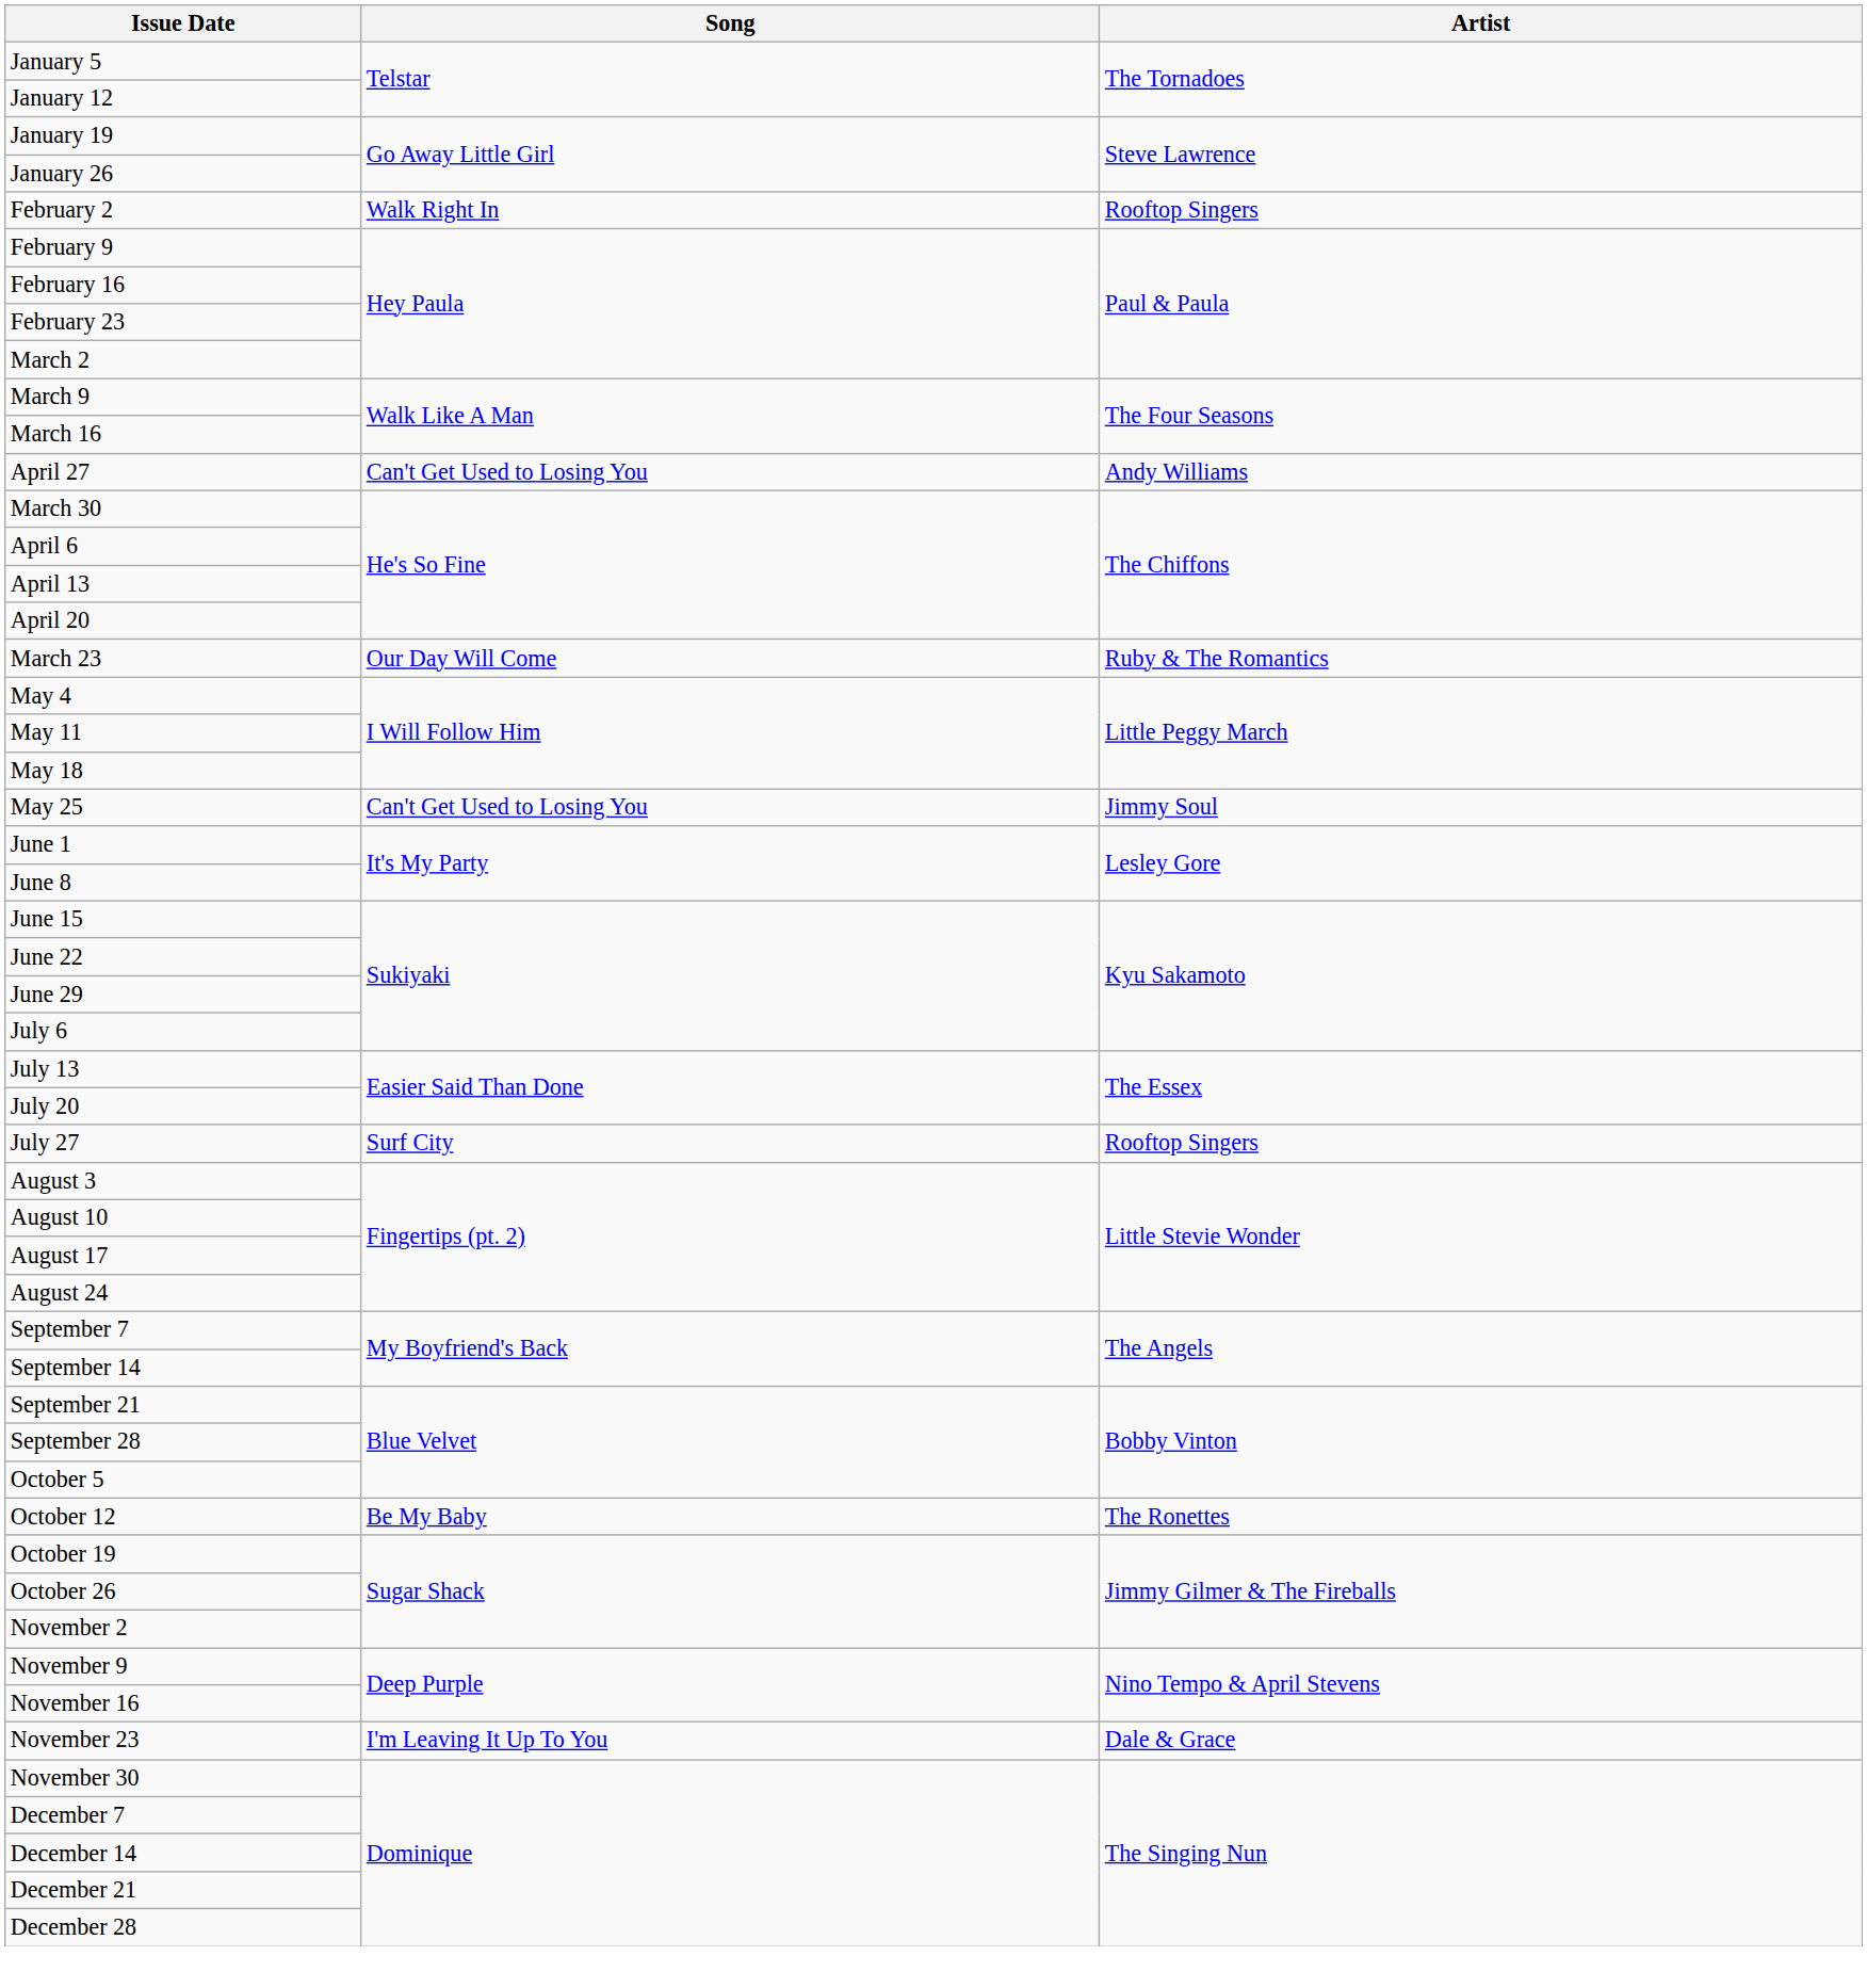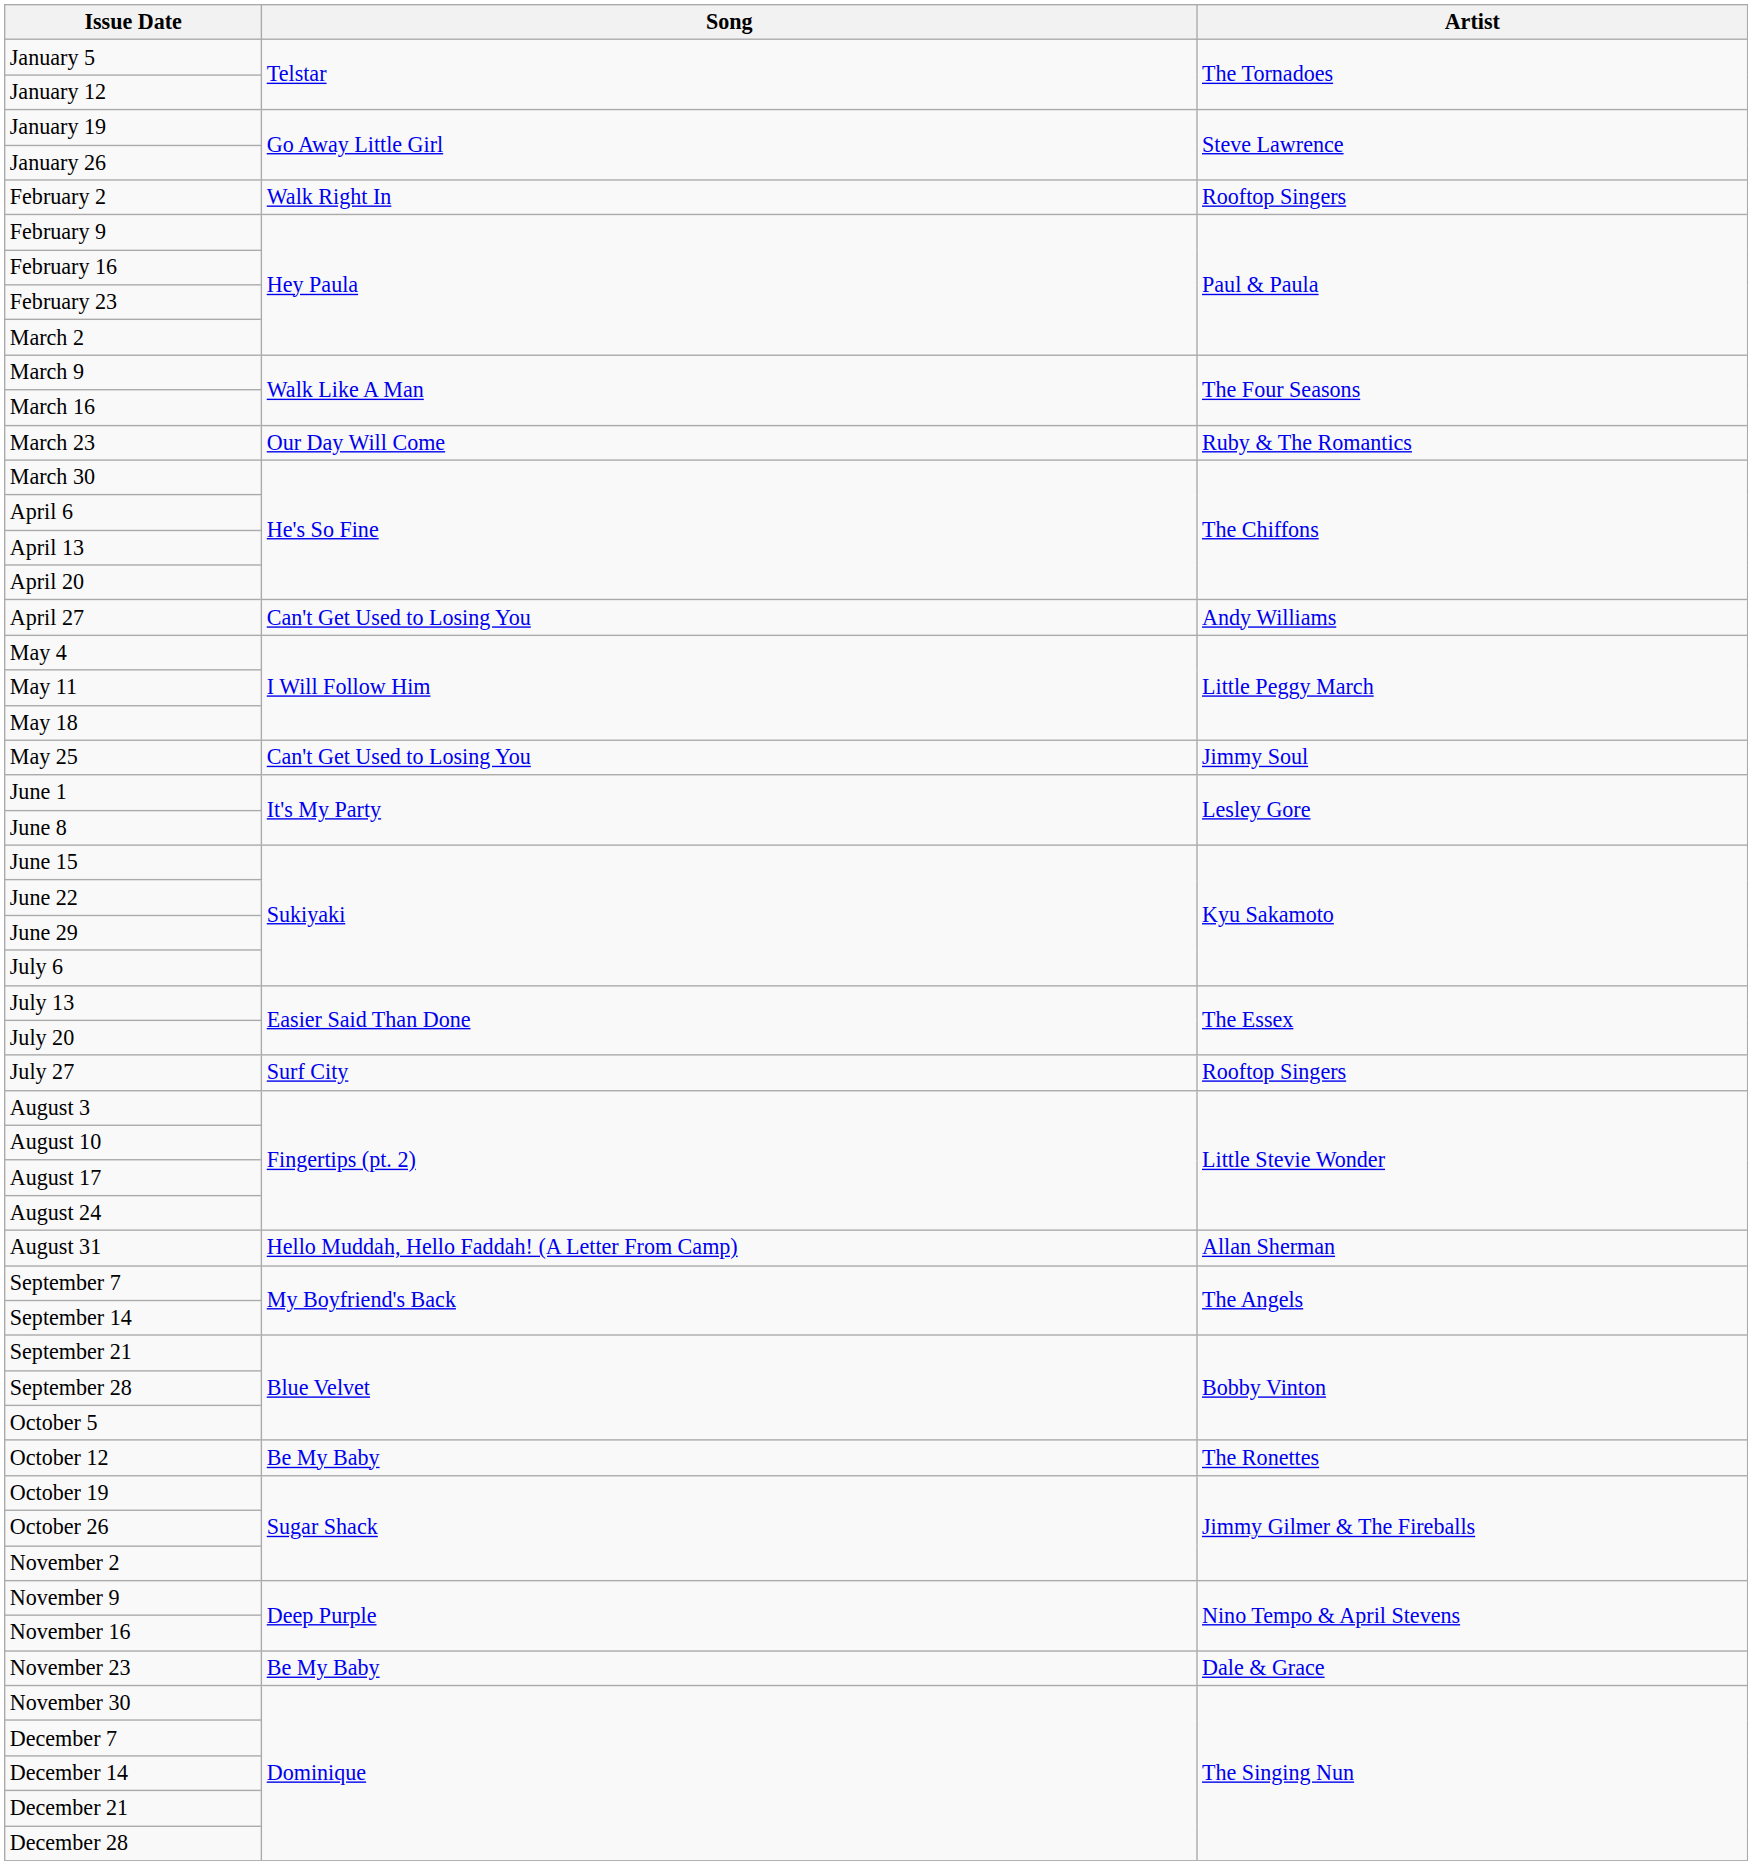rows swapped: March 23 <-> April 27
+ row: August 31 | Hello Muddah, Hello Faddah! (A Letter From Camp) | Allan Sherman
November 23 | Song: I'm Leaving It Up To You -> Be My Baby
